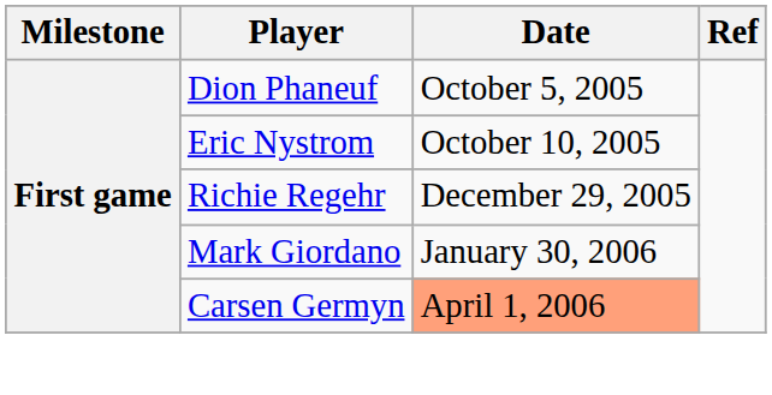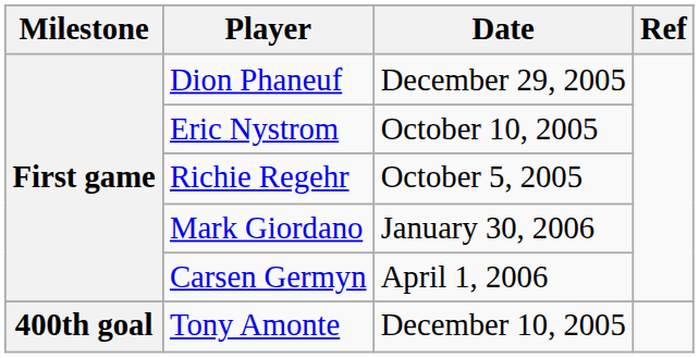Dion Phaneuf | Date: October 5, 2005 -> December 29, 2005
Richie Regehr | Date: December 29, 2005 -> October 5, 2005
Carsen Germyn | Date: lightsalmon background -> no background
+ row: 400th goal | Tony Amonte | December 10, 2005
